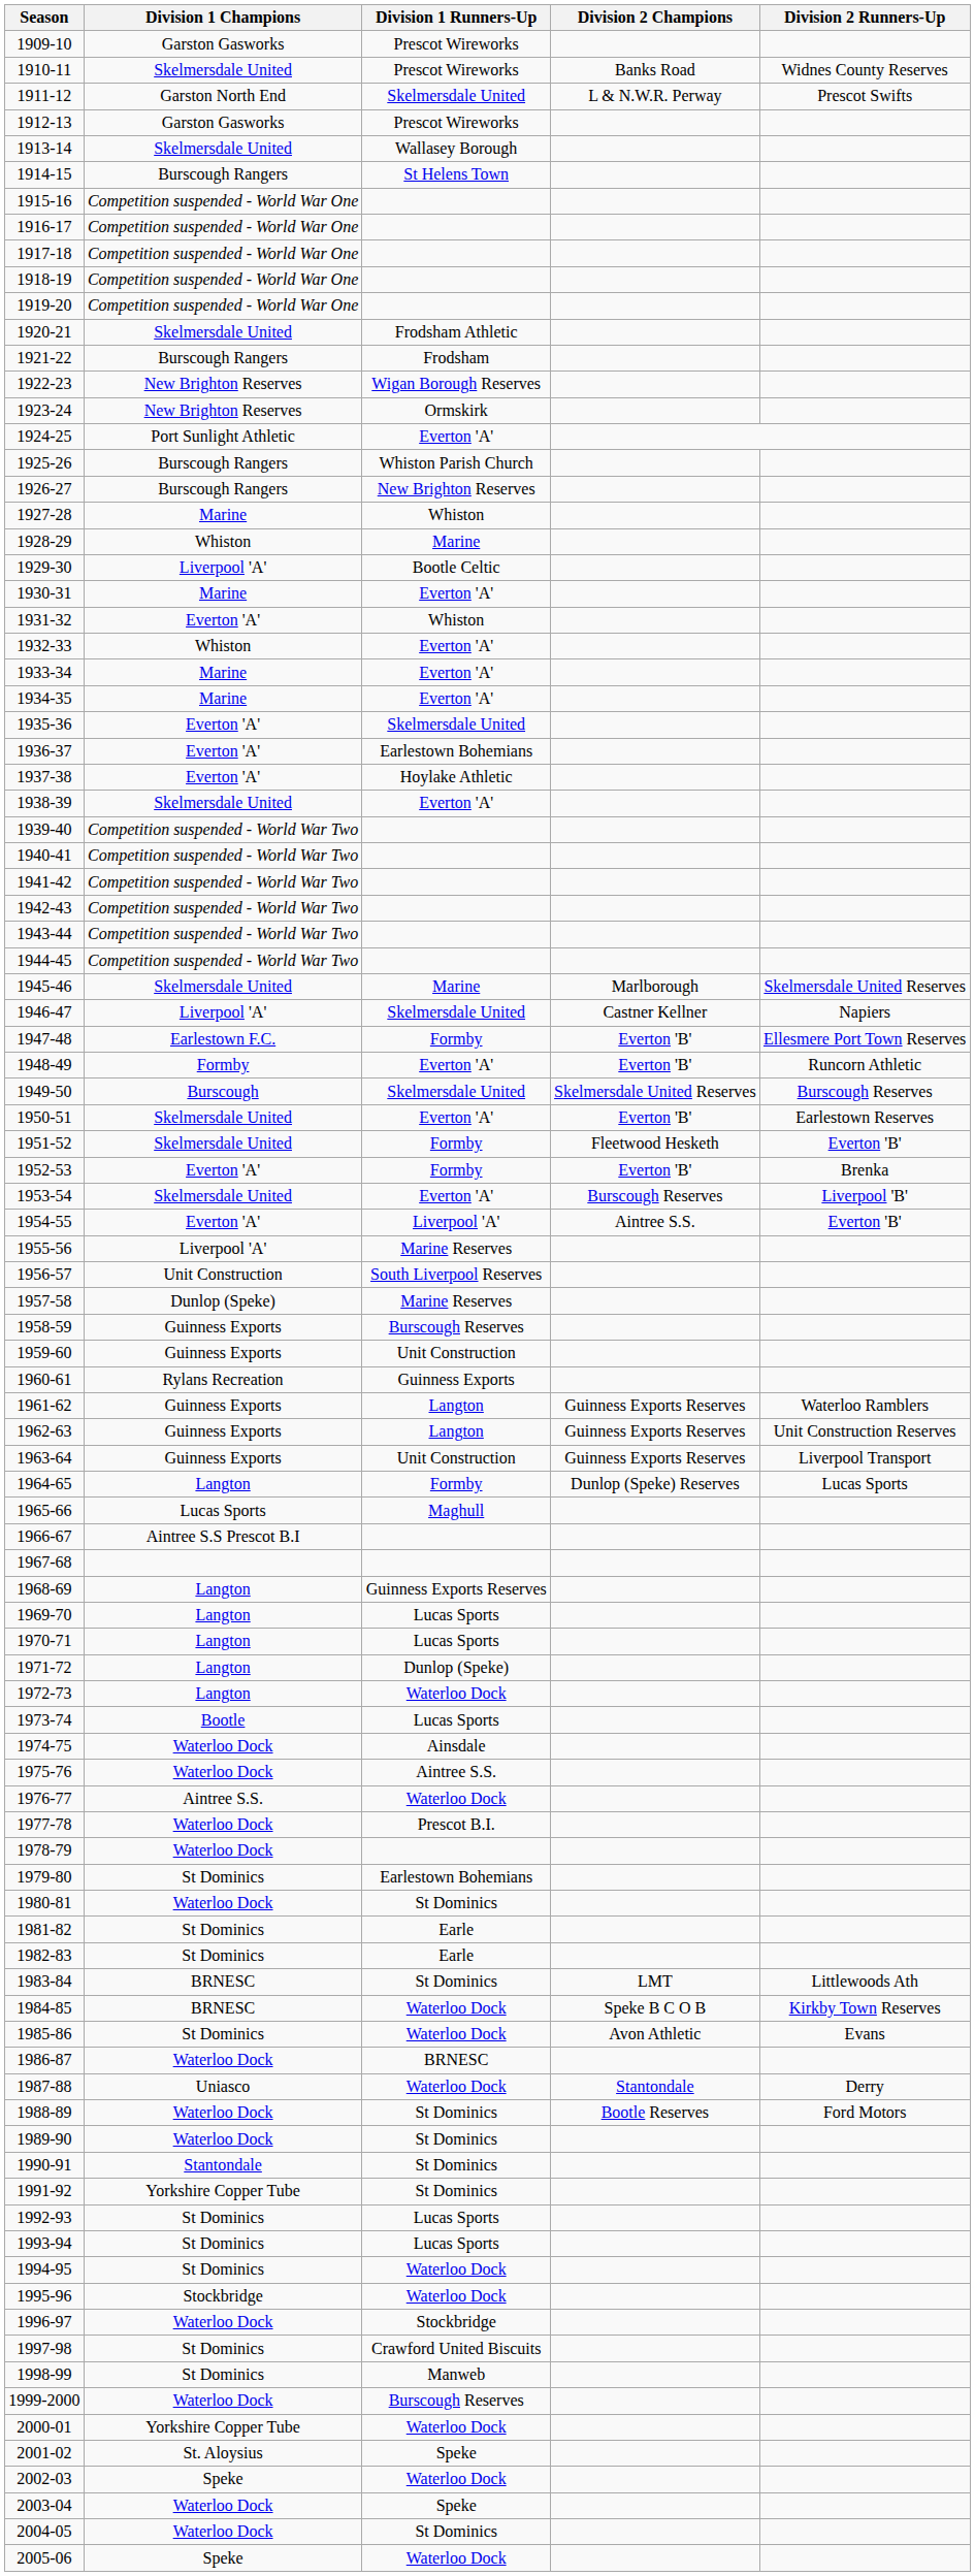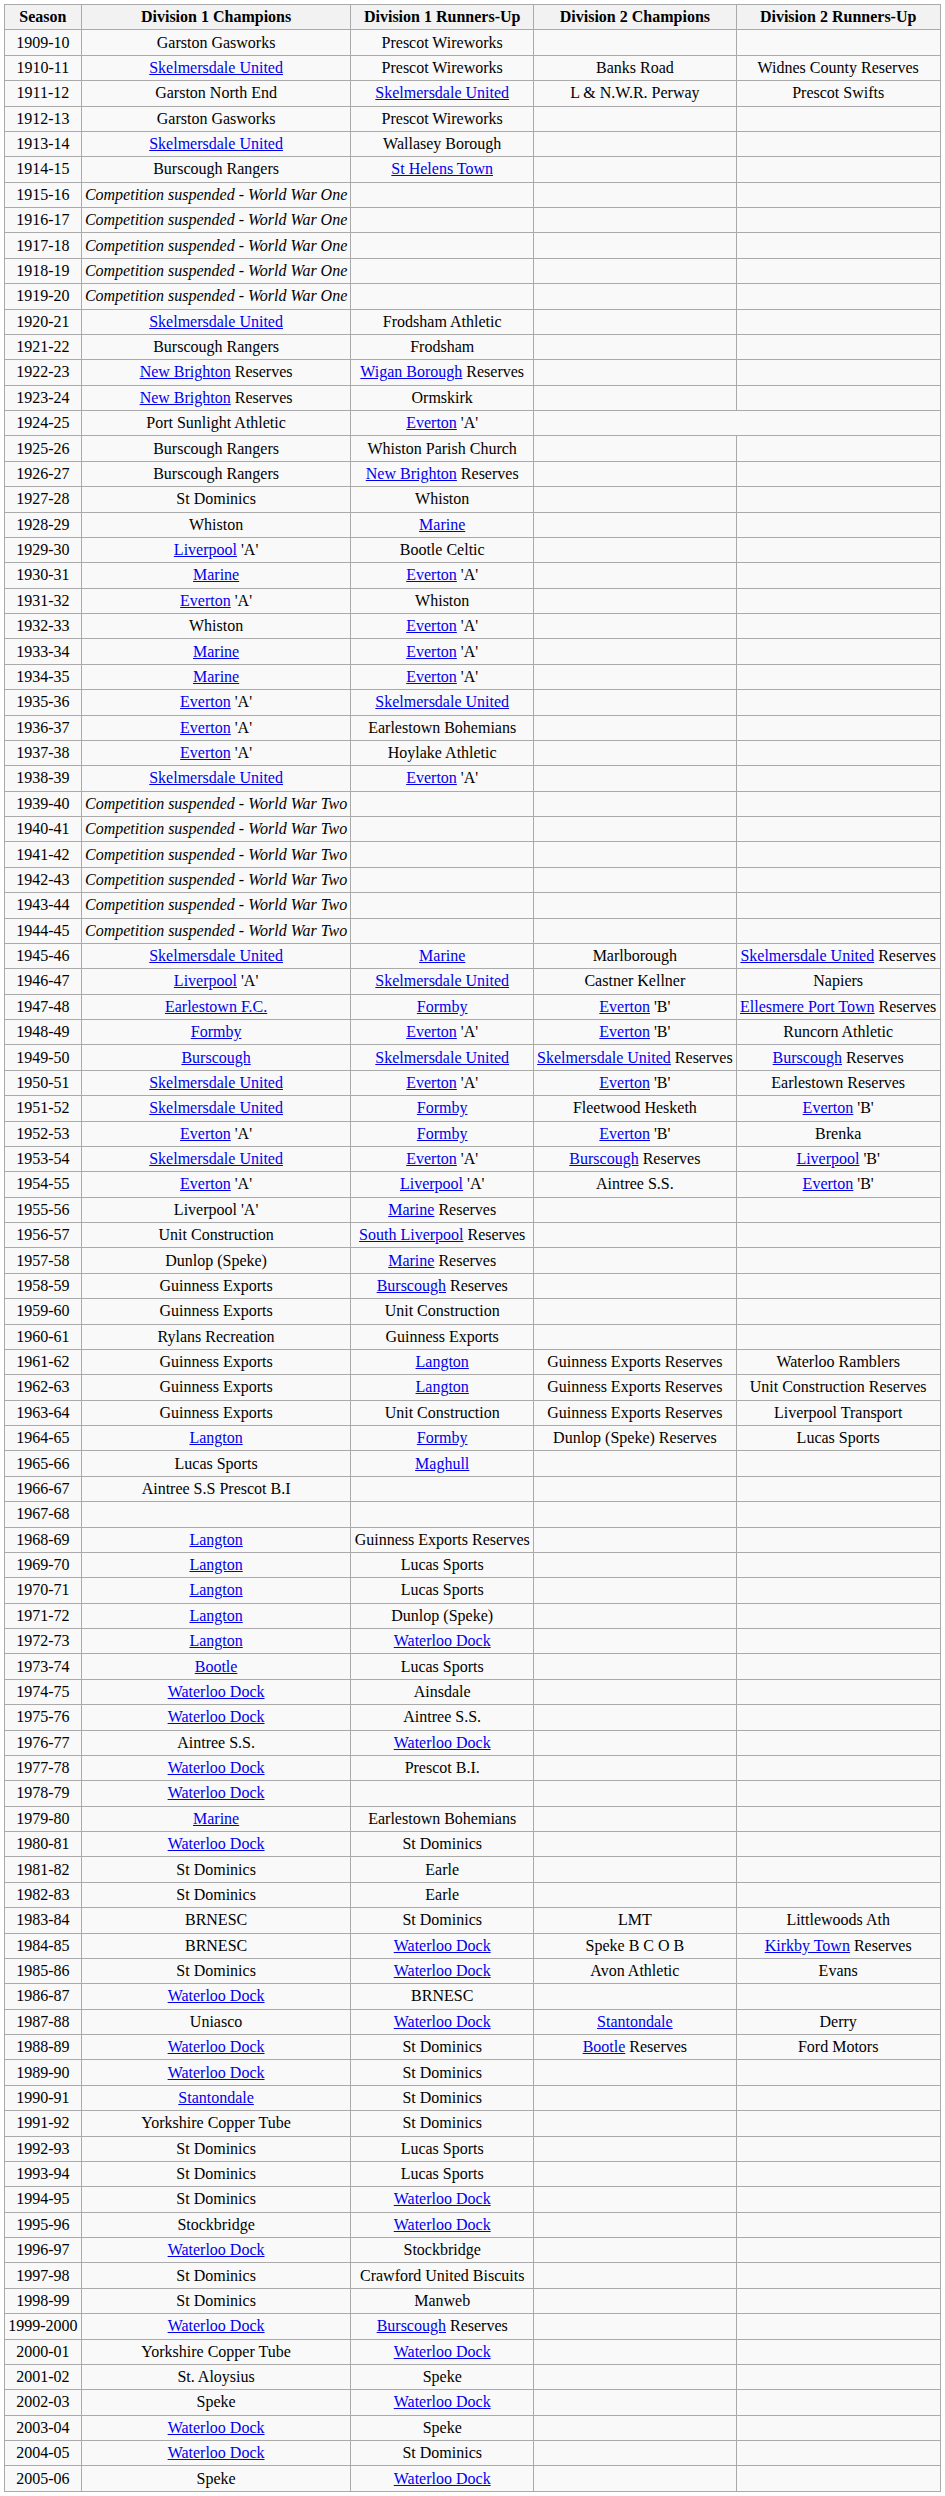1927-28 | Division 1 Champions: Marine -> St Dominics
1979-80 | Division 1 Champions: St Dominics -> Marine
